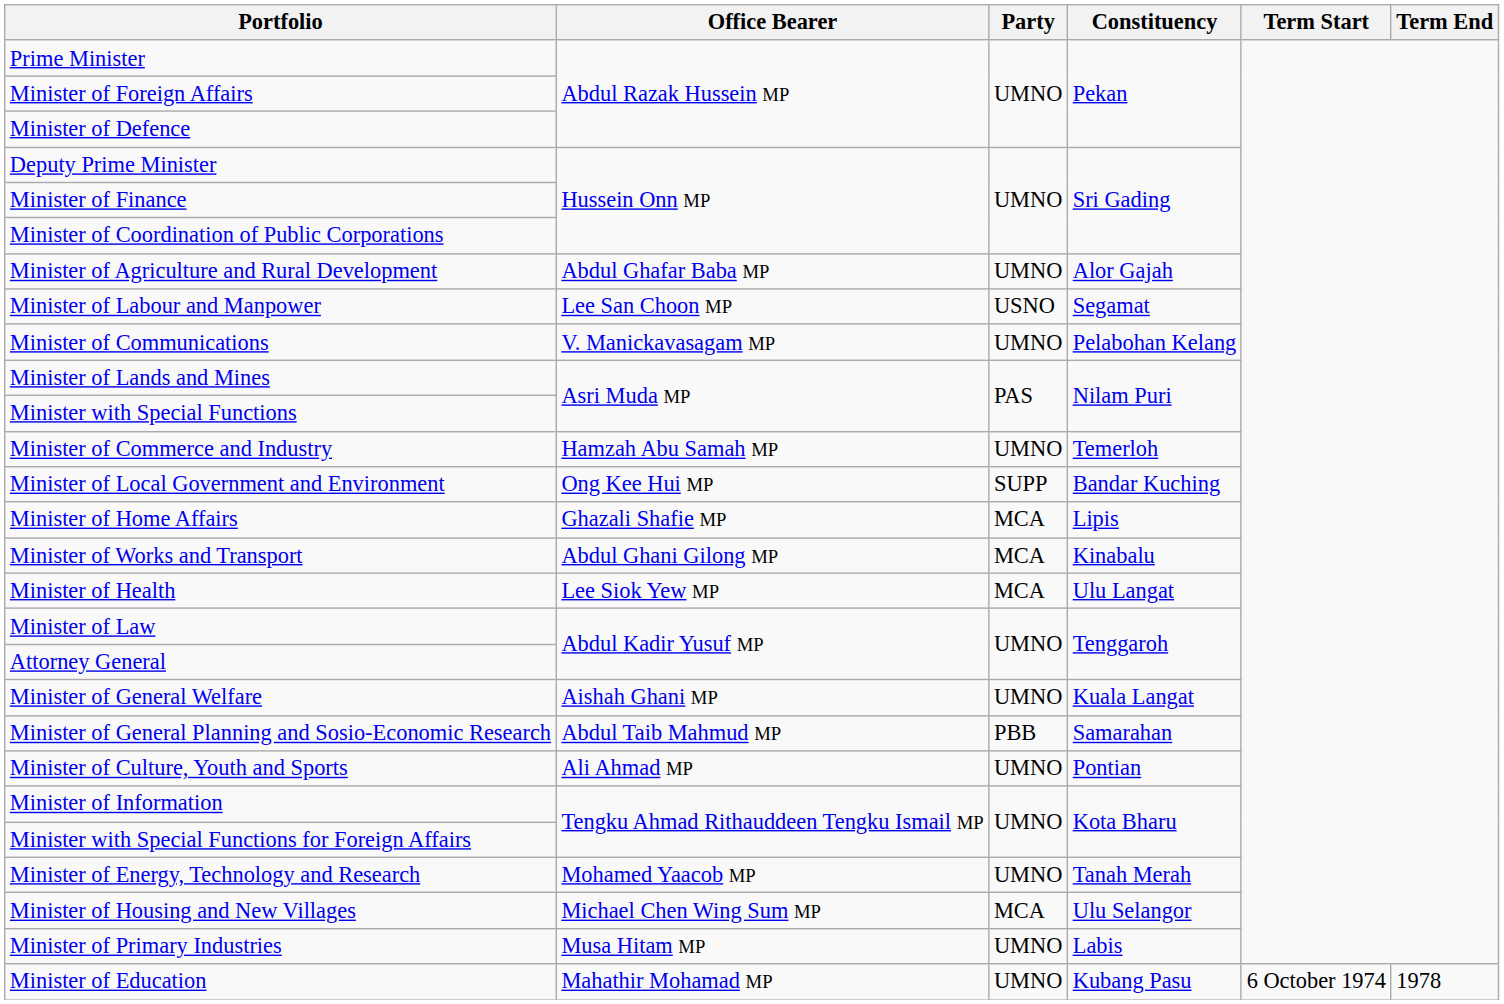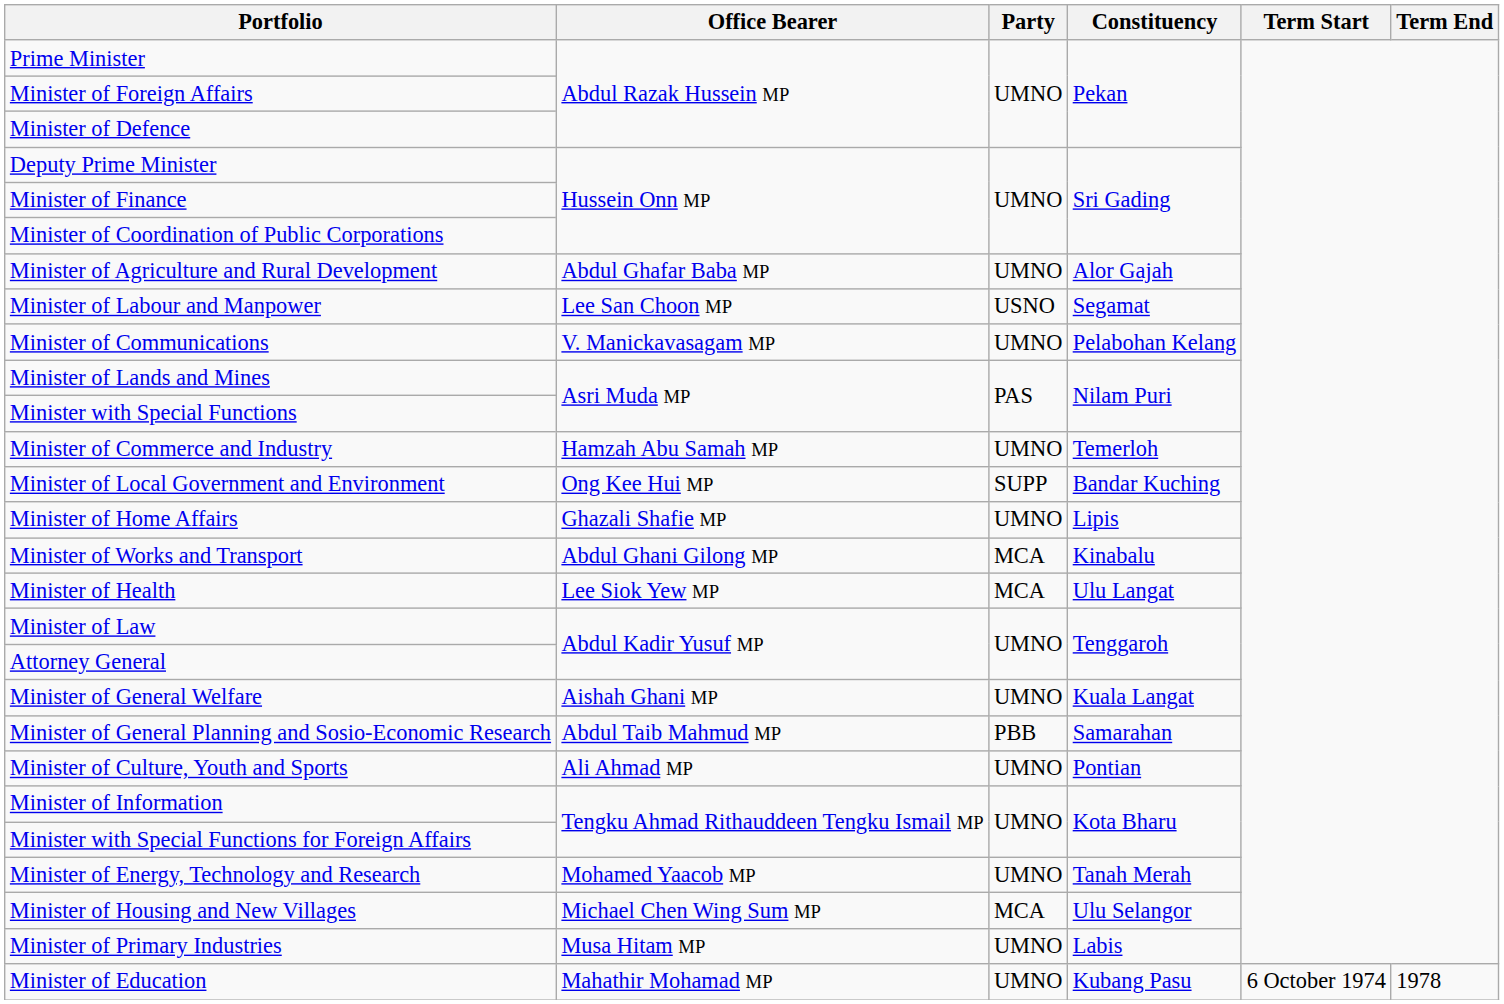Minister of Home Affairs | Party: MCA -> UMNO
